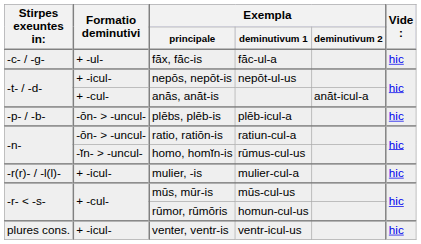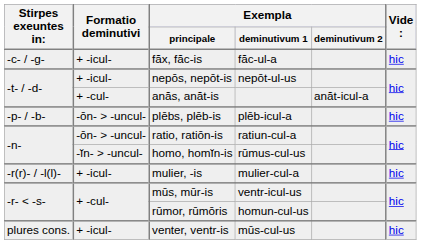făx, făc-is | Formatio deminutivi: + -ul- -> + -icul-
mūs, mūr-is | Exempla / deminutivum 1: mūs-cul-us -> ventr-icul-us
venter, ventr-is | Exempla / deminutivum 1: ventr-icul-us -> mūs-cul-us
